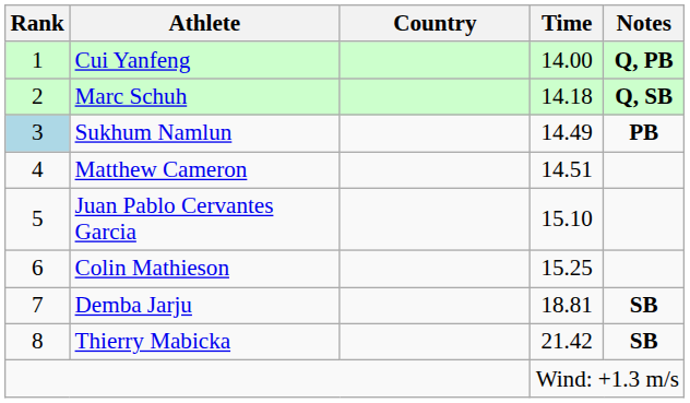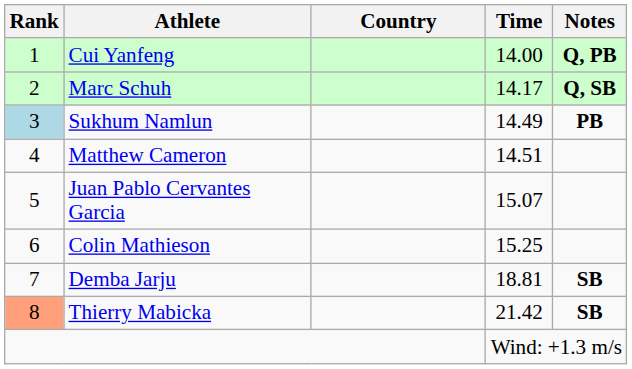Marc Schuh | Time: 14.18 -> 14.17
Juan Pablo Cervantes Garcia | Time: 15.10 -> 15.07
Thierry Mabicka | Rank: no background -> lightsalmon background
